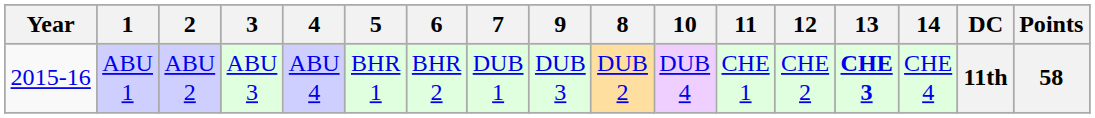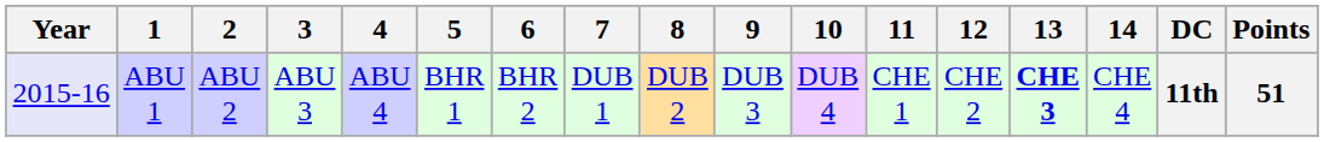columns swapped: 8 <-> 9
ABU 1 | Year: no background -> lavender background
ABU 1 | Points: 58 -> 51
